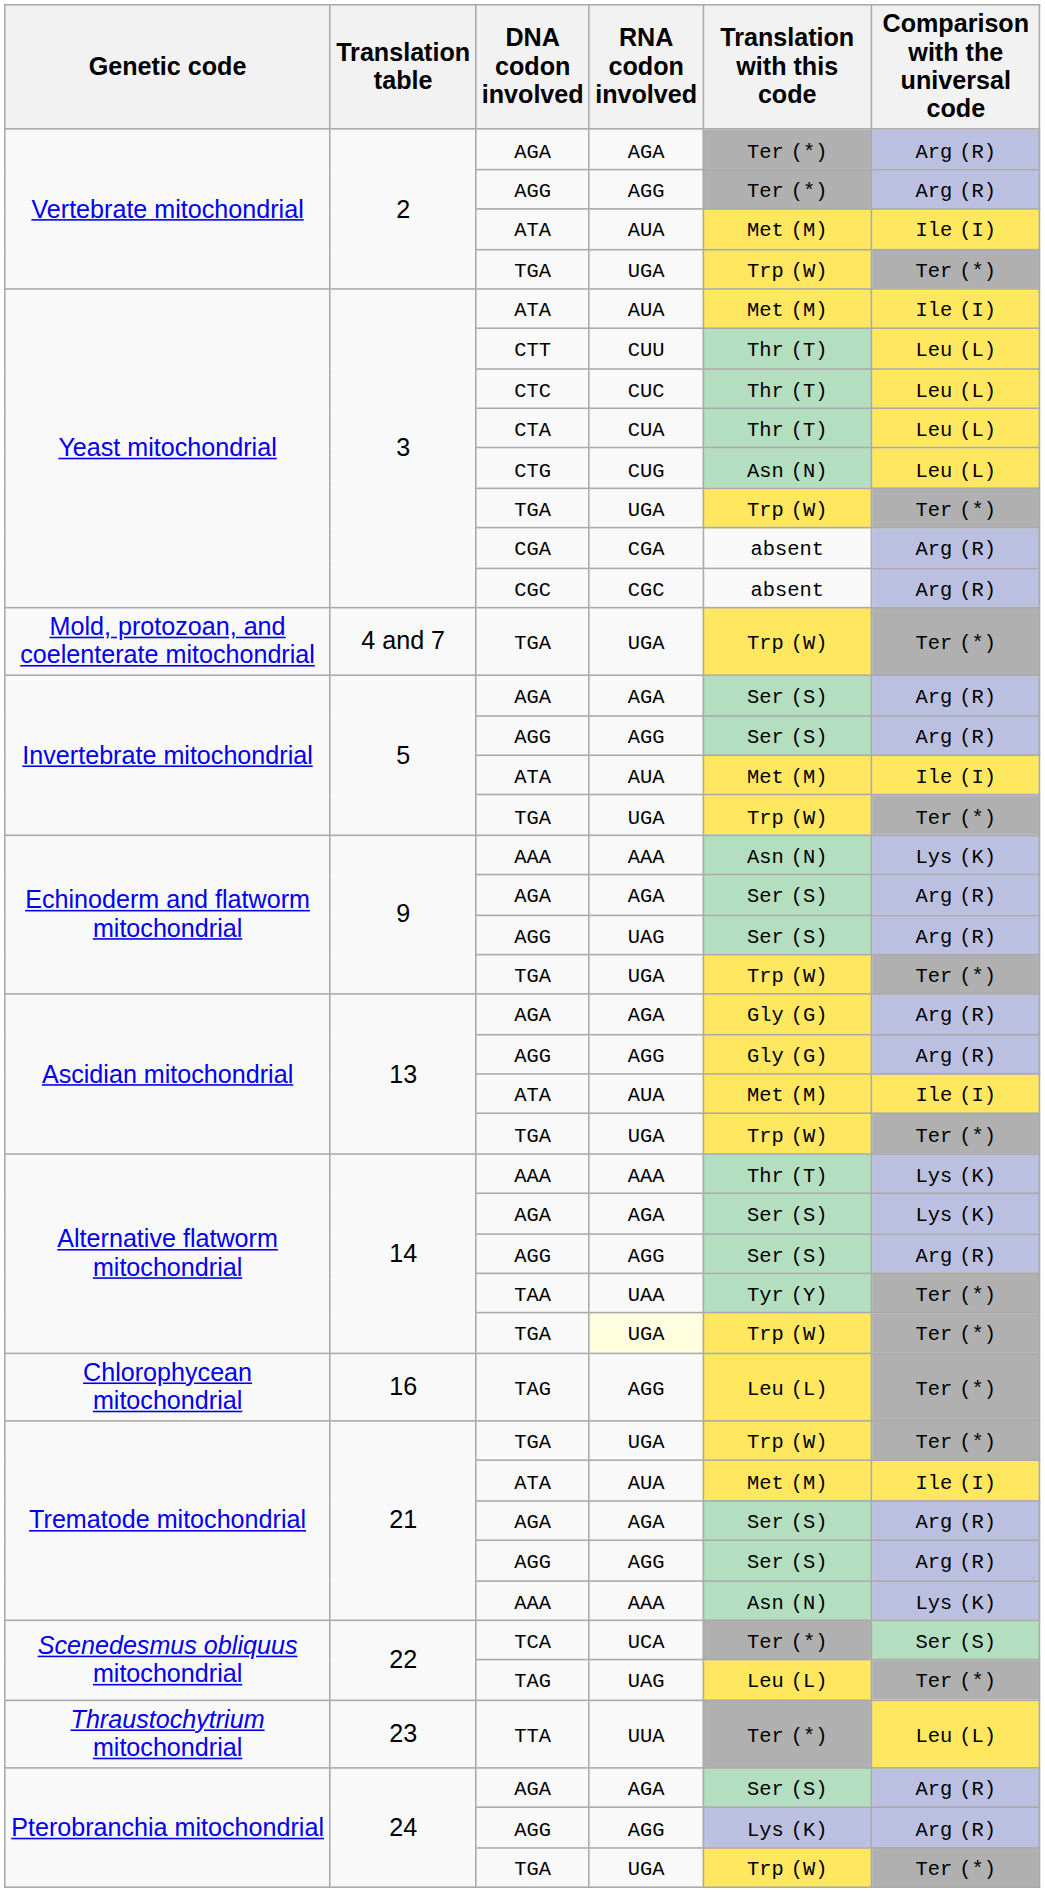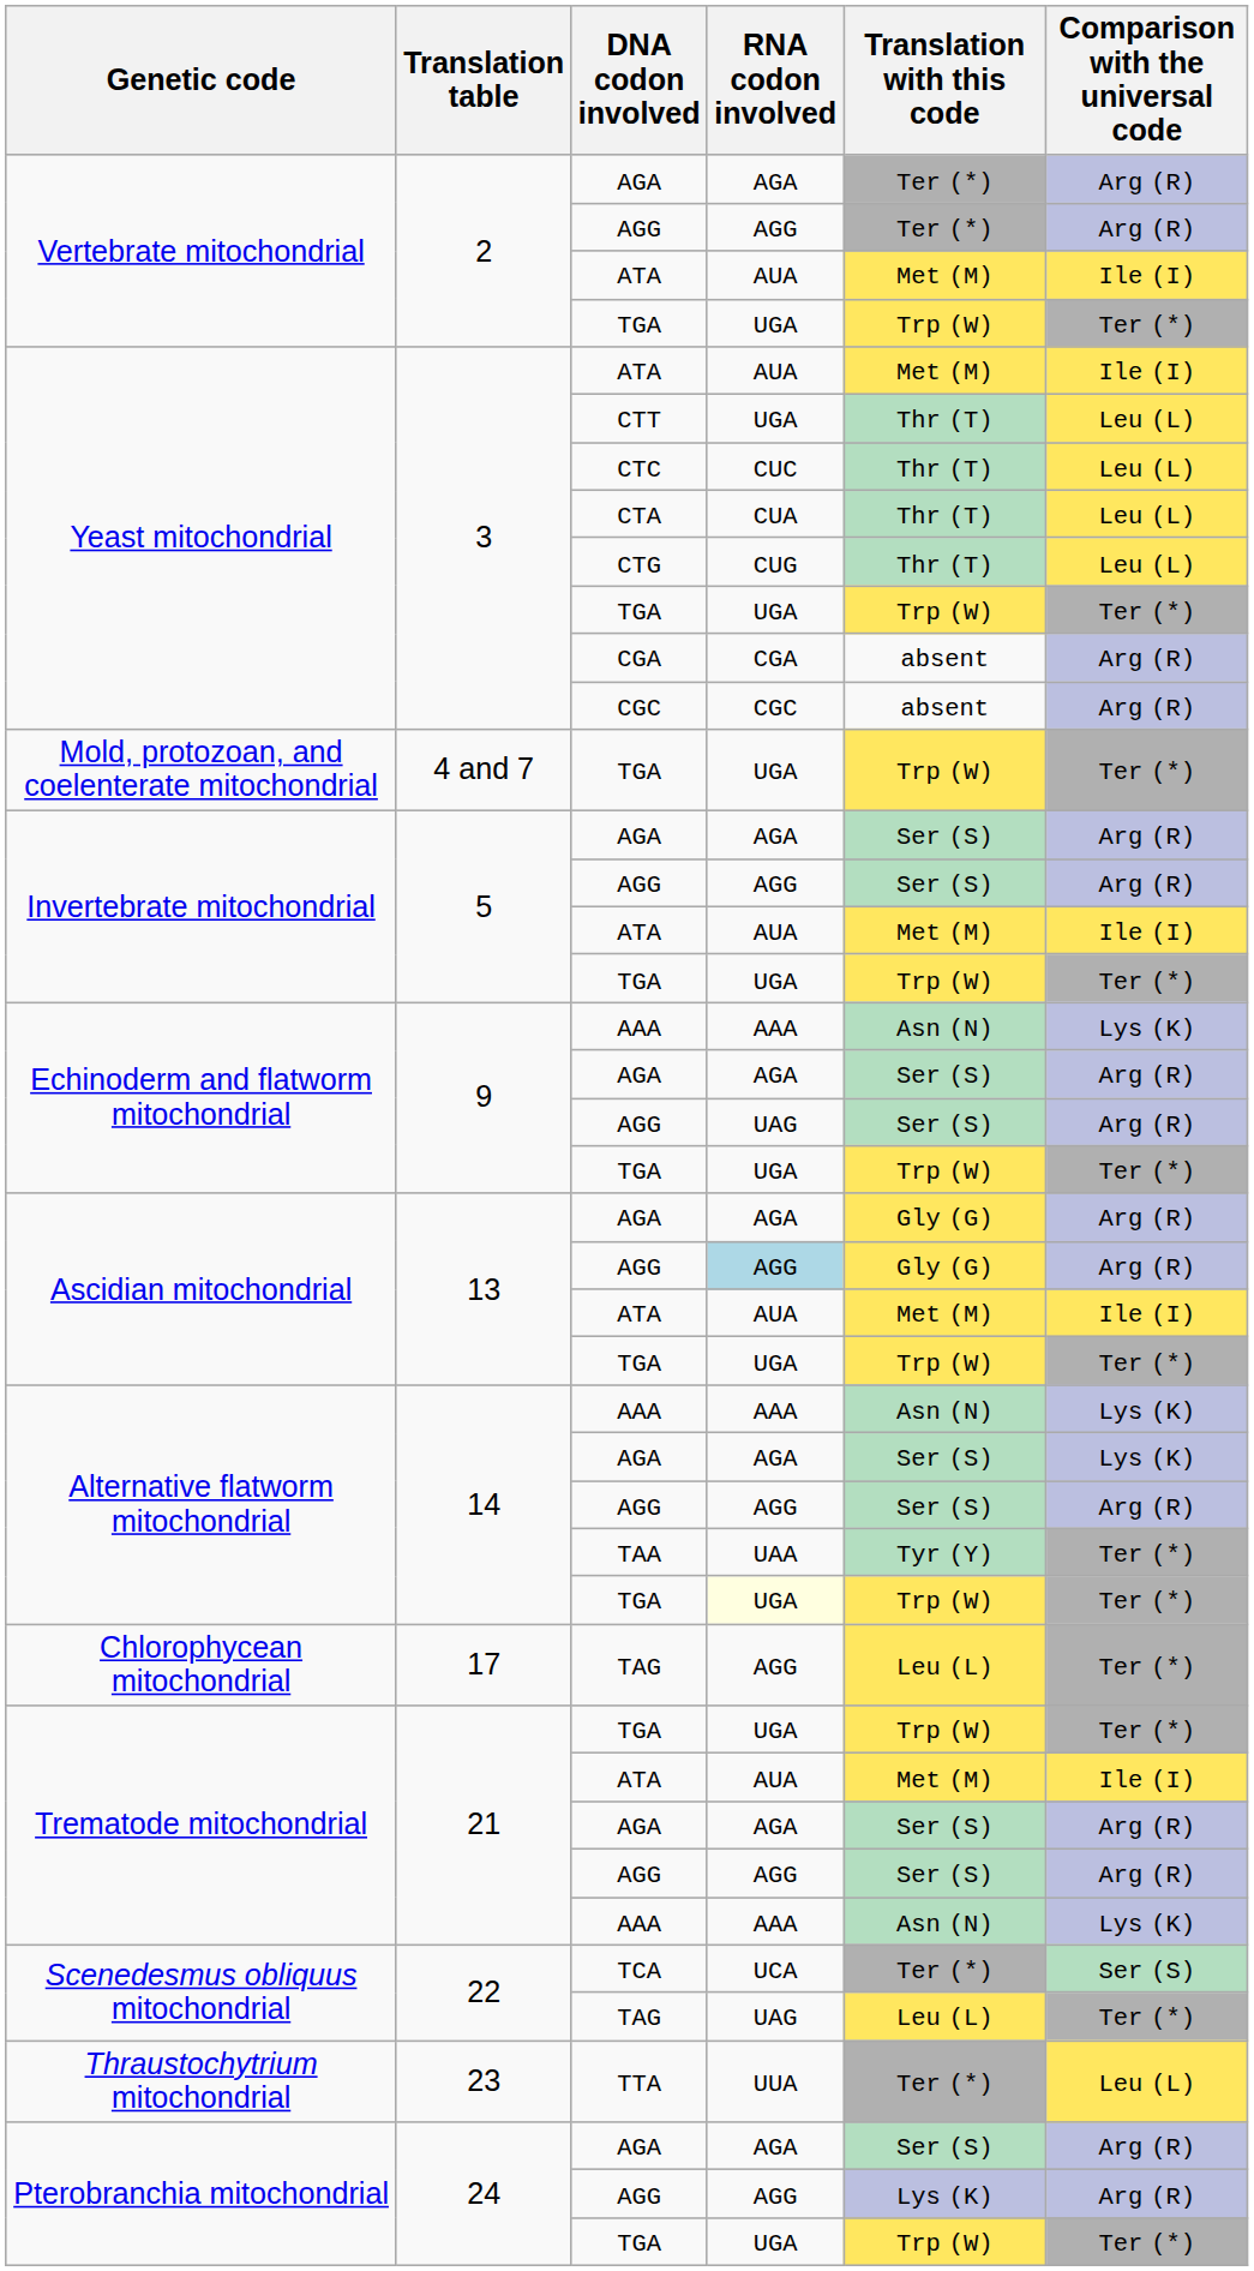CTT | RNA codon involved: CUU -> UGA
CTG | Translation with this code: Asn (N) -> Thr (T)
Ascidian mitochondrial / AGG | RNA codon involved: no background -> lightblue background
Alternative flatworm mitochondrial / AAA | Translation with this code: Thr (T) -> Asn (N)
Chlorophycean mitochondrial / TAG | Translation table: 16 -> 17
